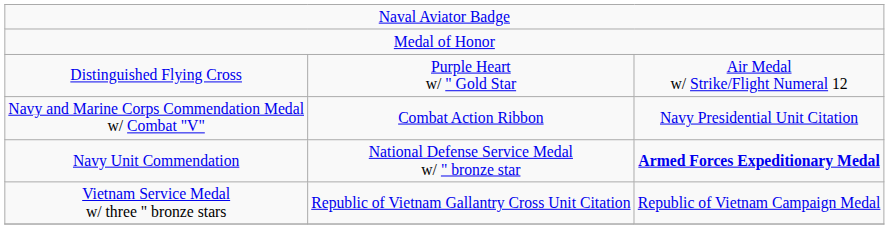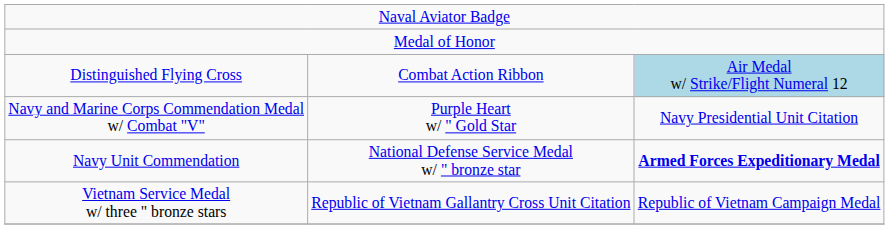Distinguished Flying Cross | column 2: Purple Heart w/ " Gold Star -> Combat Action Ribbon
Distinguished Flying Cross | column 3: no background -> lightblue background
Navy and Marine Corps Commendation Medal w/ Combat "V" | column 2: Combat Action Ribbon -> Purple Heart w/ " Gold Star
